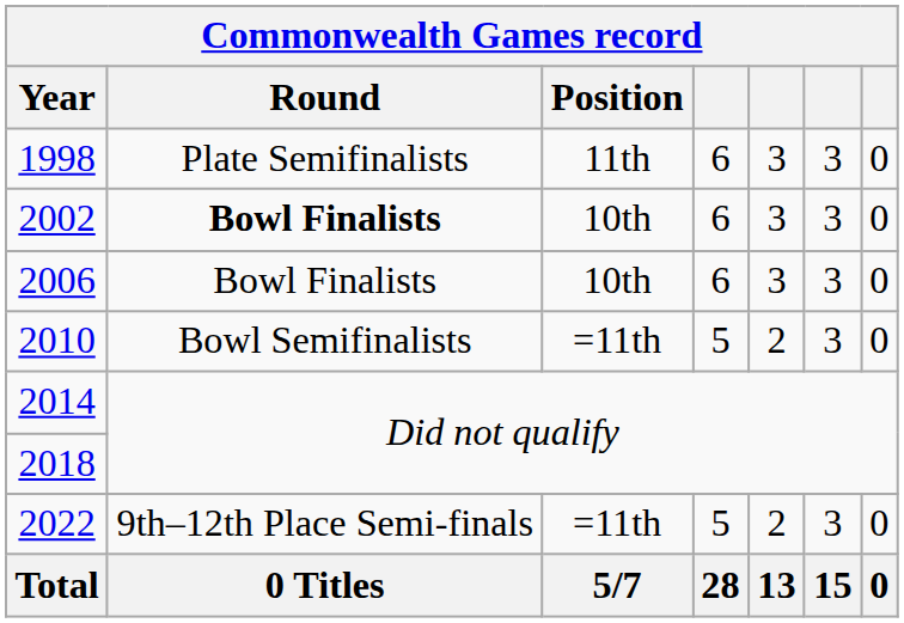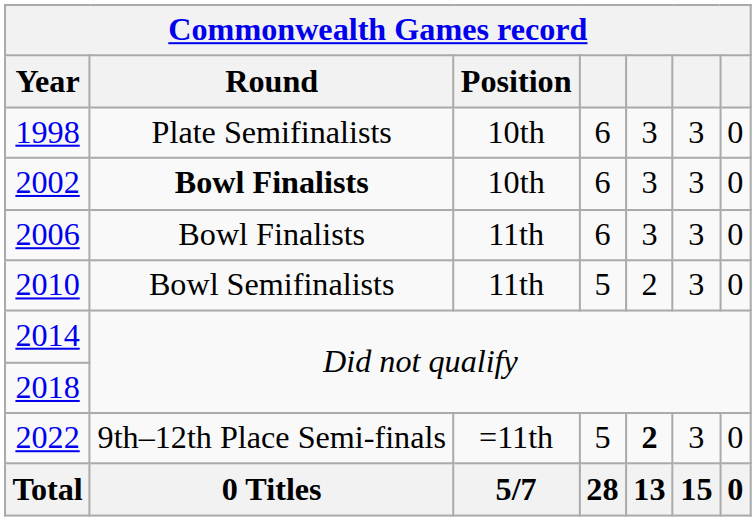1998 | Position: 11th -> 10th
2006 | Position: 10th -> 11th
2010 | Position: =11th -> 11th
2022 | column 5: normal -> bold
